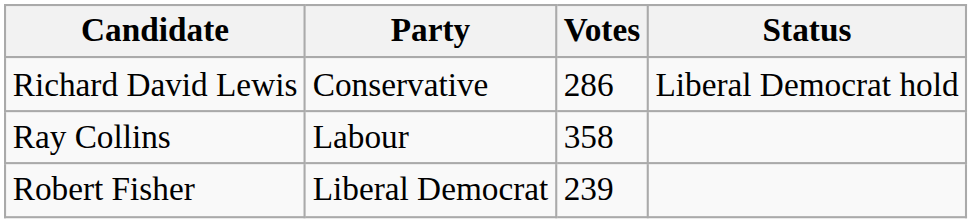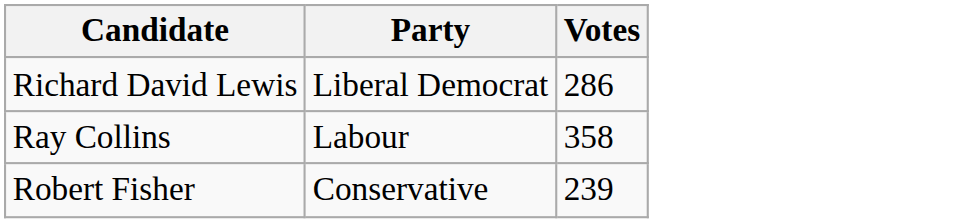- column: Status | Liberal Democrat hold
Richard David Lewis | Party: Conservative -> Liberal Democrat
Robert Fisher | Party: Liberal Democrat -> Conservative
